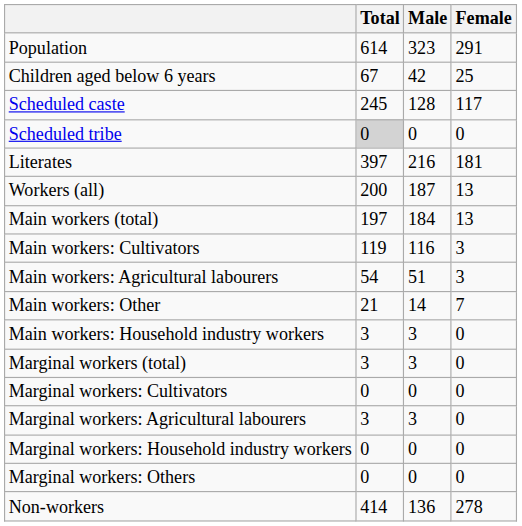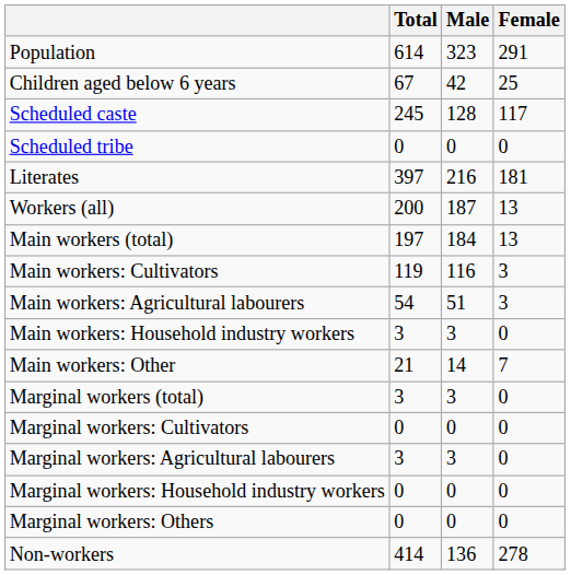Scheduled tribe | Total: lightgrey background -> no background
rows swapped: Main workers: Household industry workers <-> Main workers: Other
